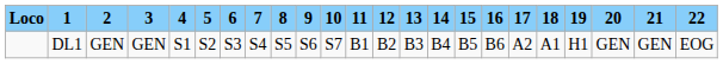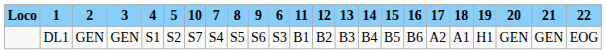columns swapped: 6 <-> 10
